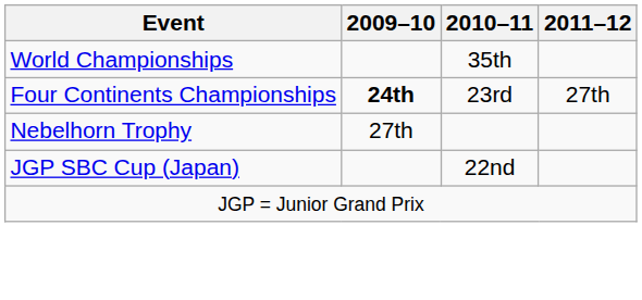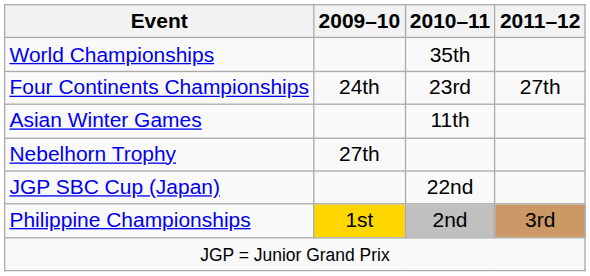Four Continents Championships | 2009–10: bold -> normal
+ row: Asian Winter Games | 11th
+ row: Philippine Championships | 1st | 2nd | 3rd
